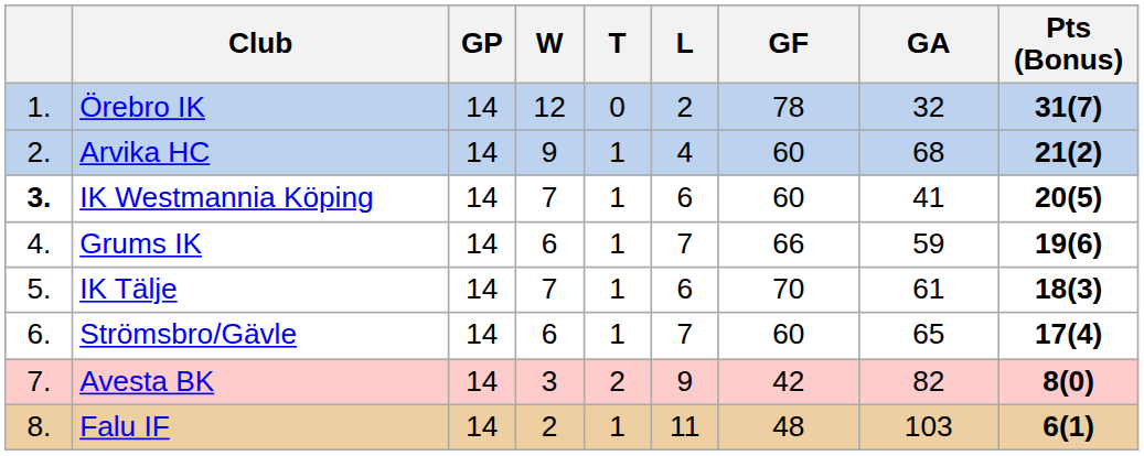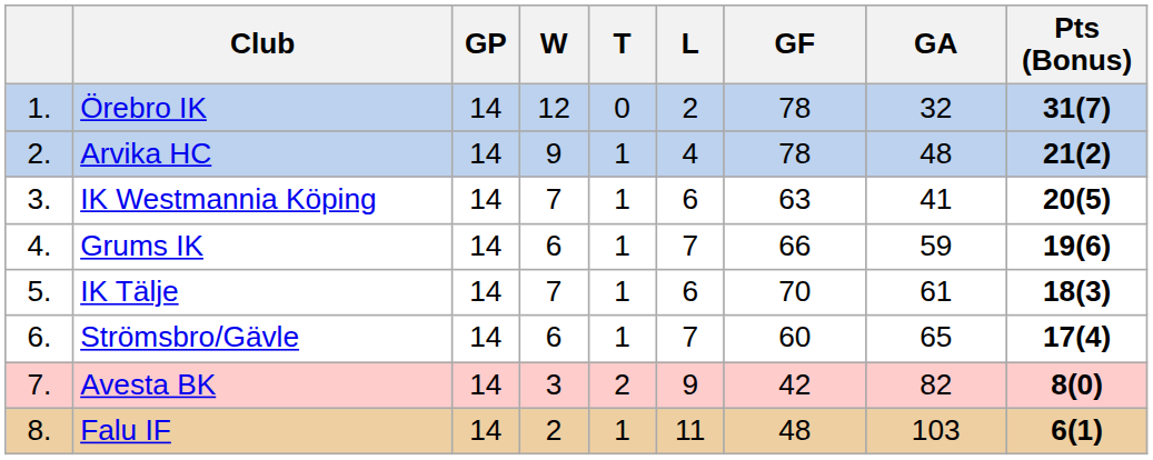Arvika HC | GF: 60 -> 78
Arvika HC | GA: 68 -> 48
IK Westmannia Köping | column 1: bold -> normal
IK Westmannia Köping | GF: 60 -> 63
